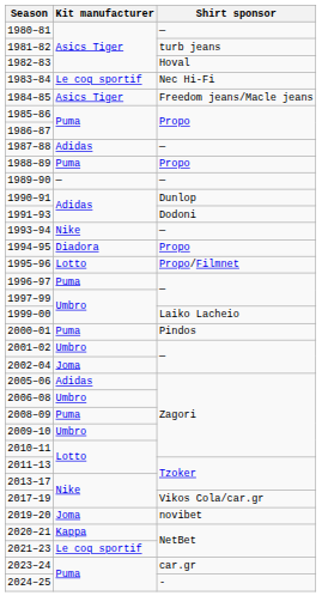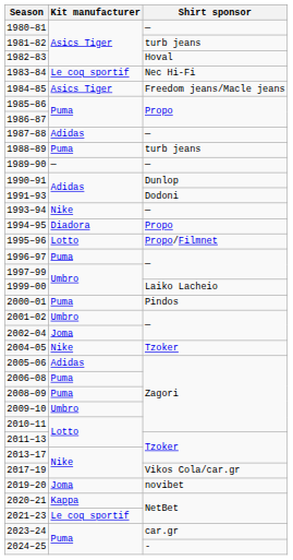1988–89 | Shirt sponsor: Propo -> turb jeans
+ row: 2004–05 | Nike | Tzoker
2006–08 | Kit manufacturer: Umbro -> Puma
